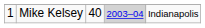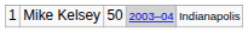Mike Kelsey | column 3: 40 -> 50
